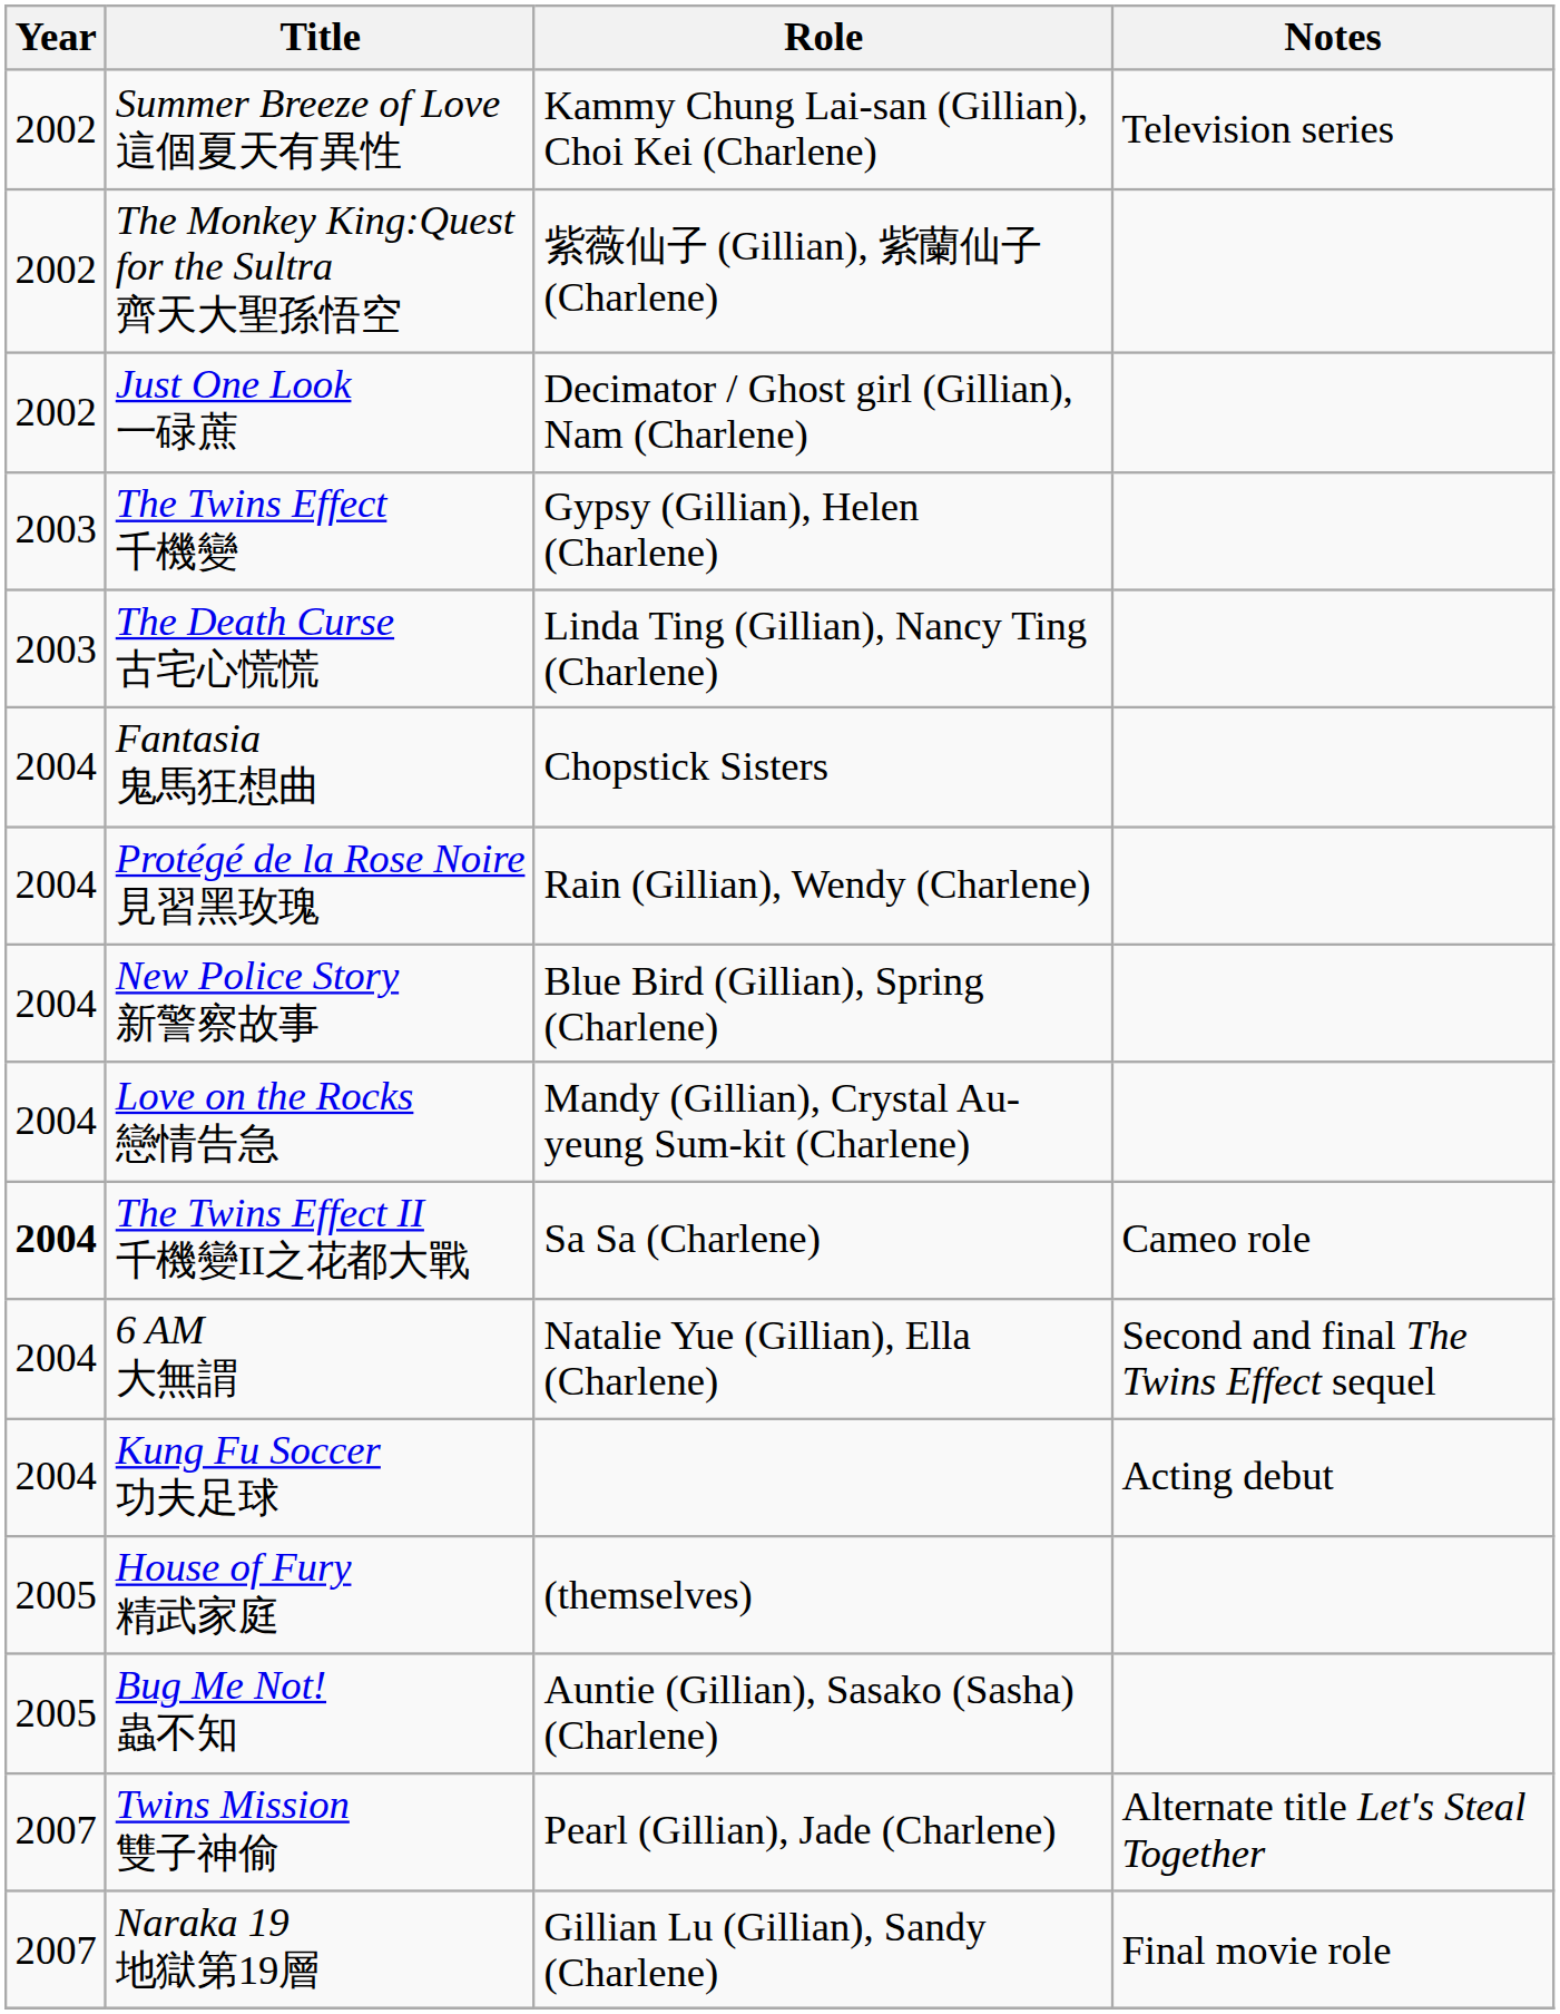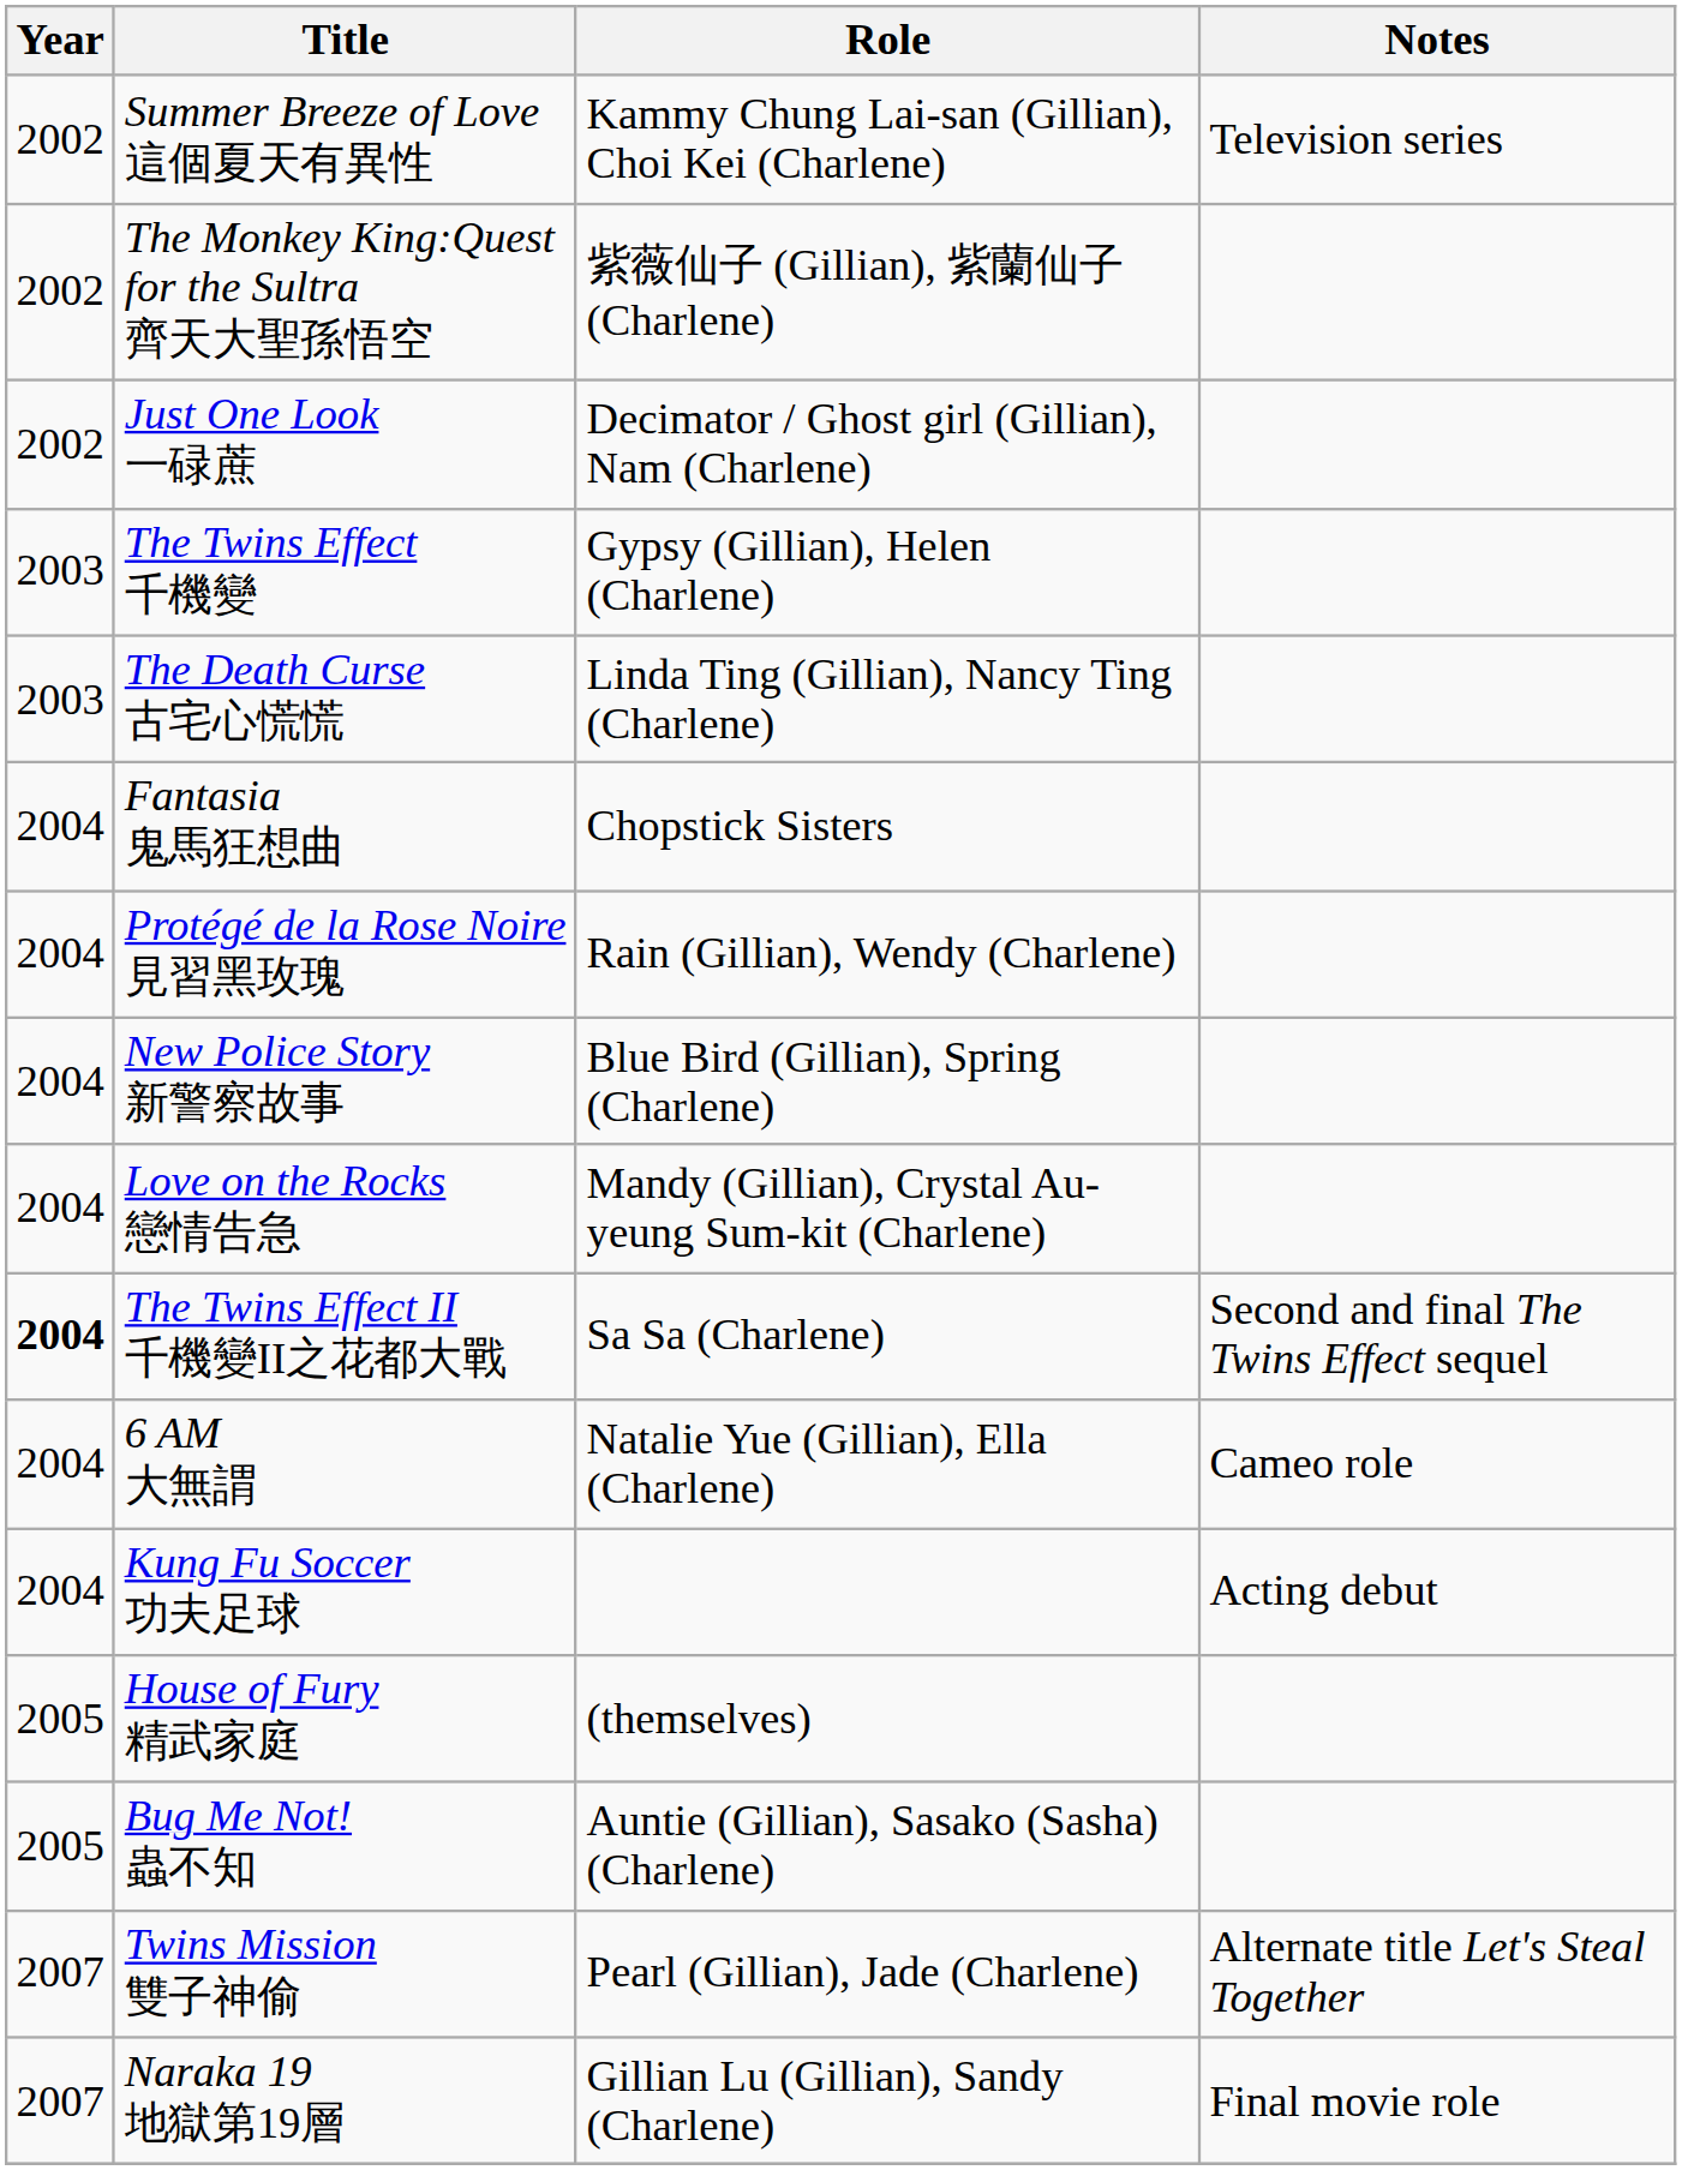The Twins Effect II 千機變II之花都大戰 | Notes: Cameo role -> Second and final The Twins Effect sequel
6 AM 大無謂 | Notes: Second and final The Twins Effect sequel -> Cameo role
